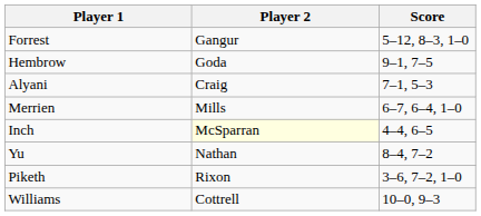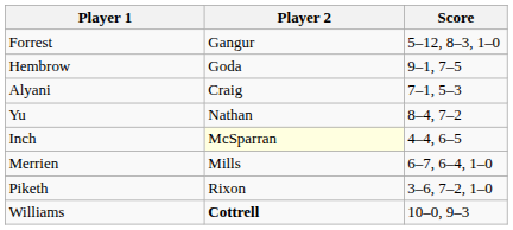rows swapped: Merrien <-> Yu
Williams | Player 2: normal -> bold
